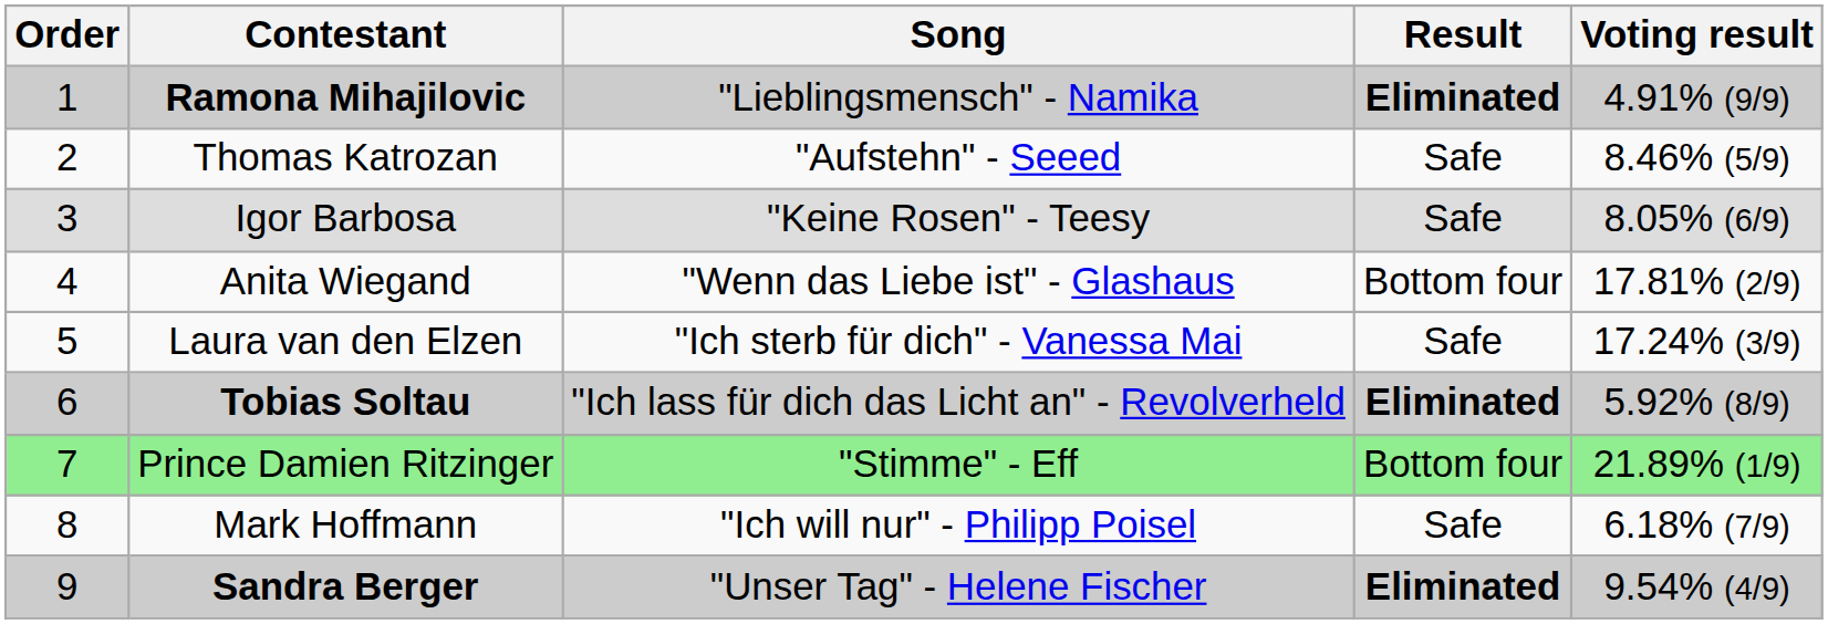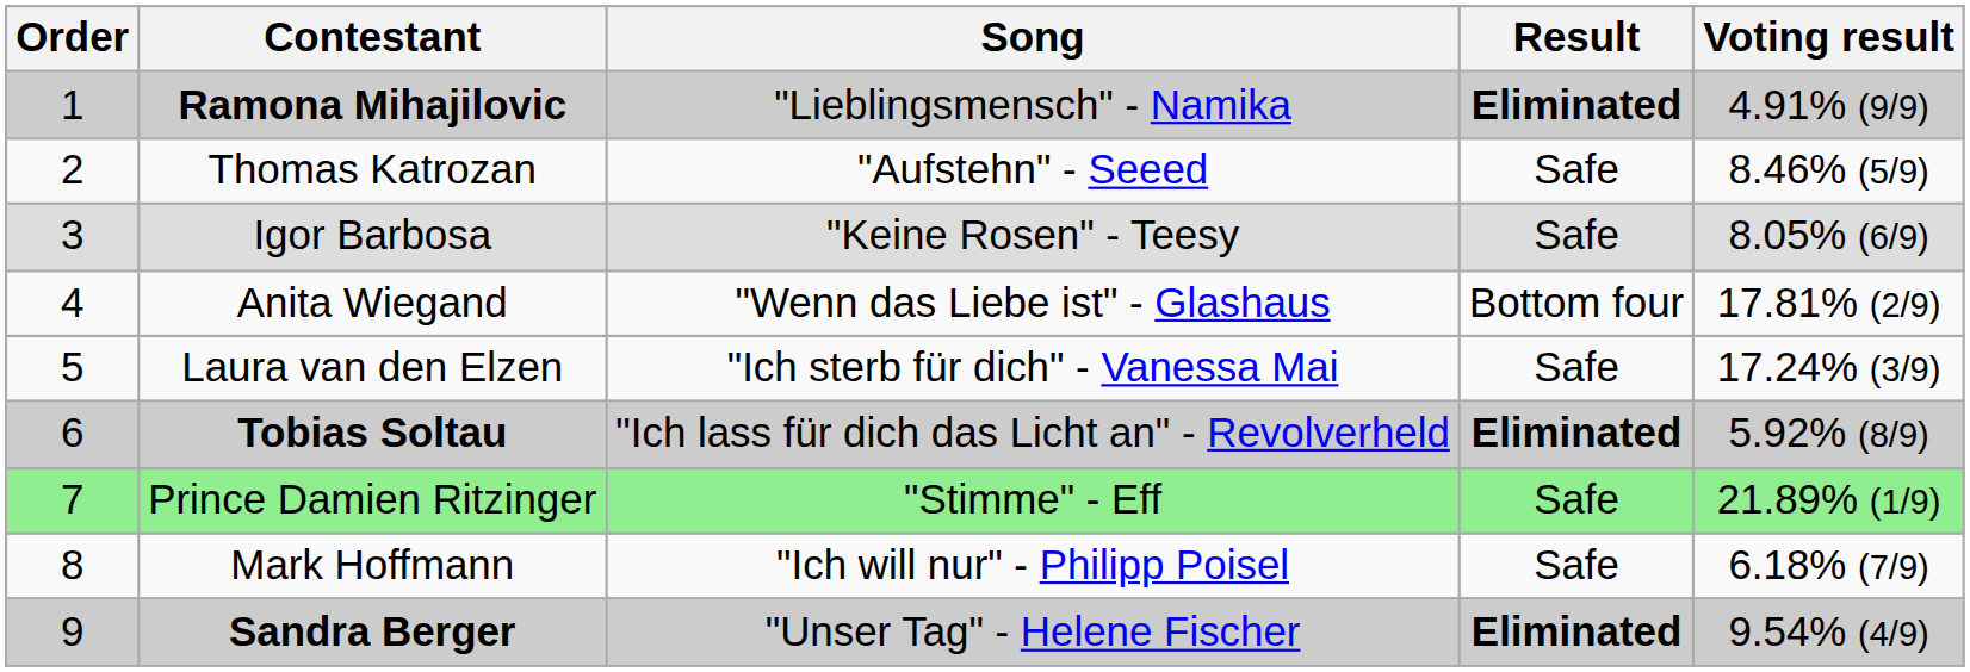Prince Damien Ritzinger | Result: Bottom four -> Safe
